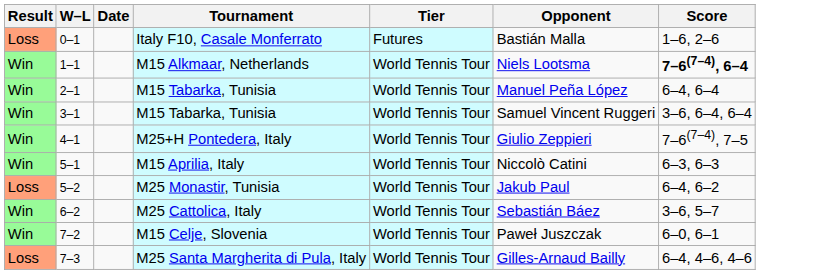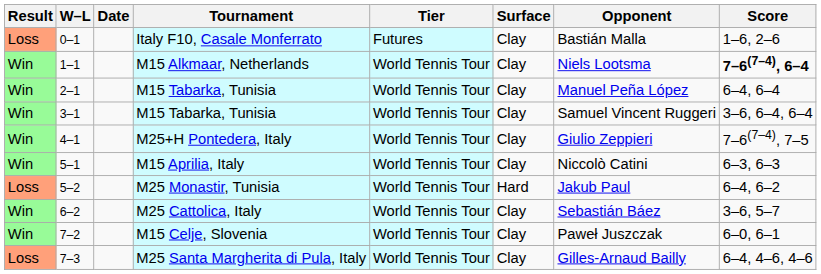+ column: Surface | Clay | Clay | Clay | Clay | Clay | Clay | Hard | Clay | Clay | Clay
